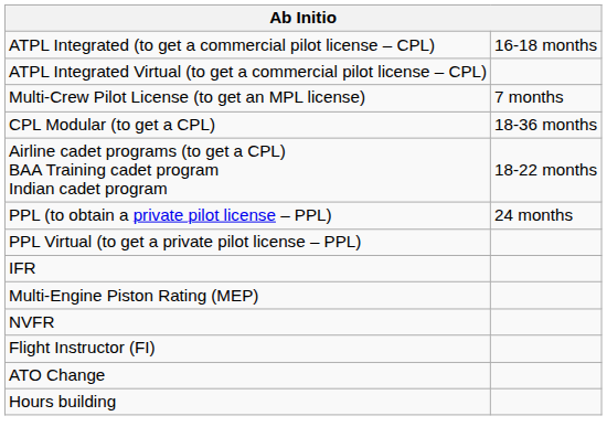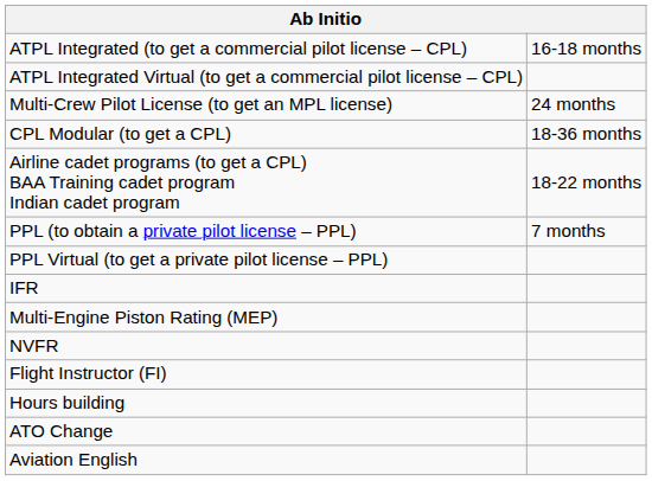Multi-Crew Pilot License (to get an MPL license) | column 2: 7 months -> 24 months
PPL (to obtain a private pilot license – PPL) | column 2: 24 months -> 7 months
rows swapped: ATO Change <-> Hours building
+ row: Aviation English
